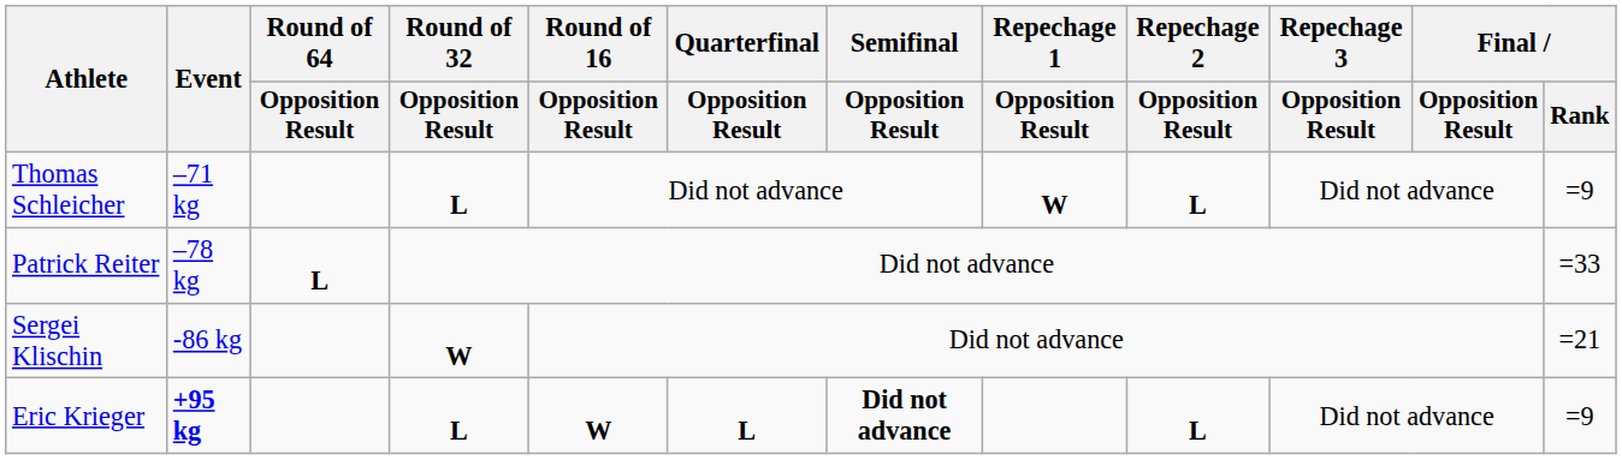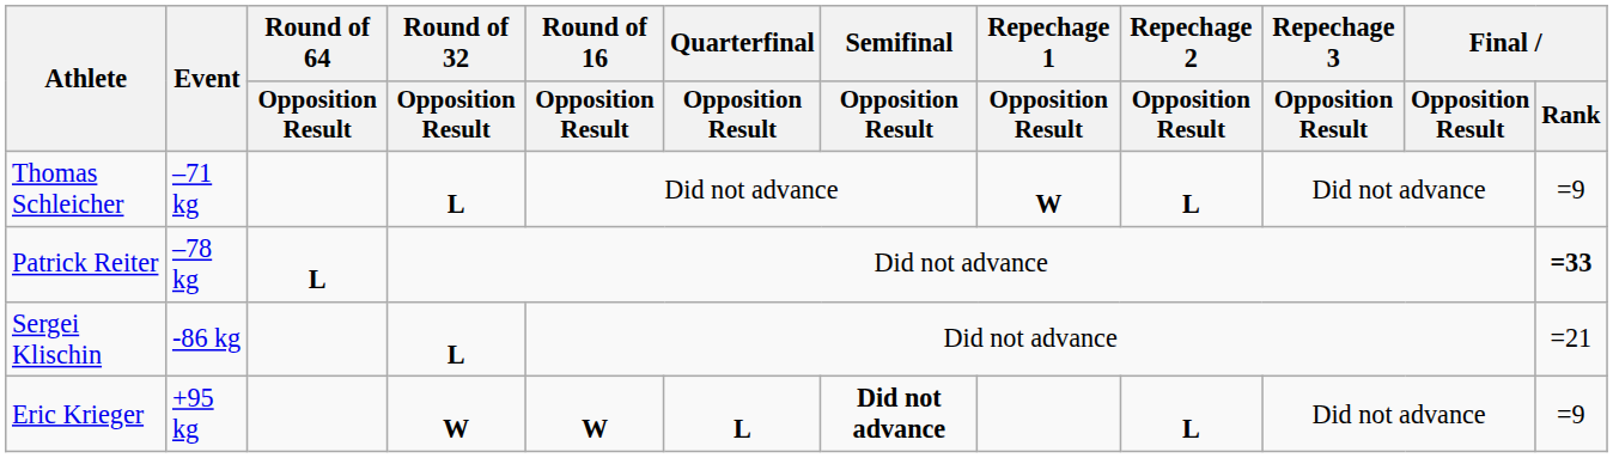Patrick Reiter | Final / Rank: normal -> bold
Sergei Klischin | Round of 32 / Opposition Result: W -> L
Eric Krieger | Event: bold -> normal
Eric Krieger | Round of 32 / Opposition Result: L -> W
